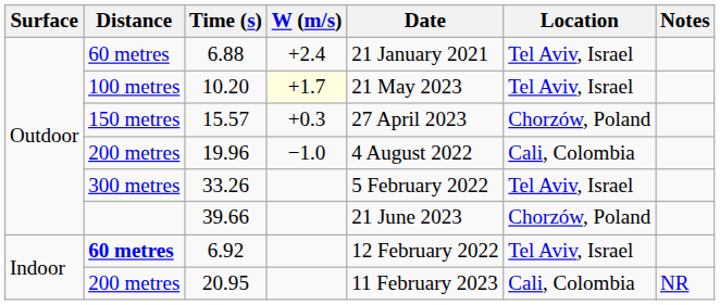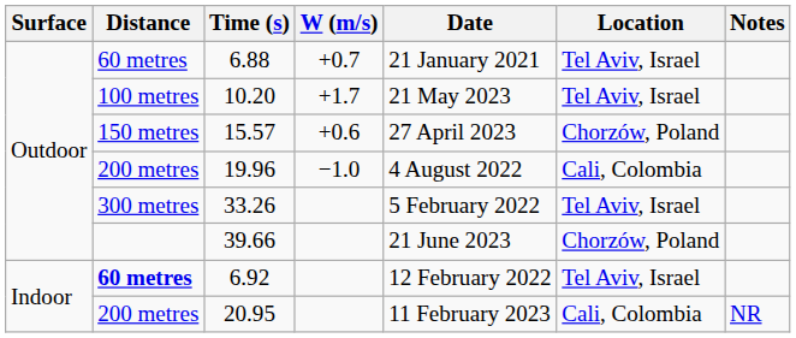6.88 | W (m/s): +2.4 -> +0.7
10.20 | W (m/s): lightyellow background -> no background
15.57 | W (m/s): +0.3 -> +0.6
